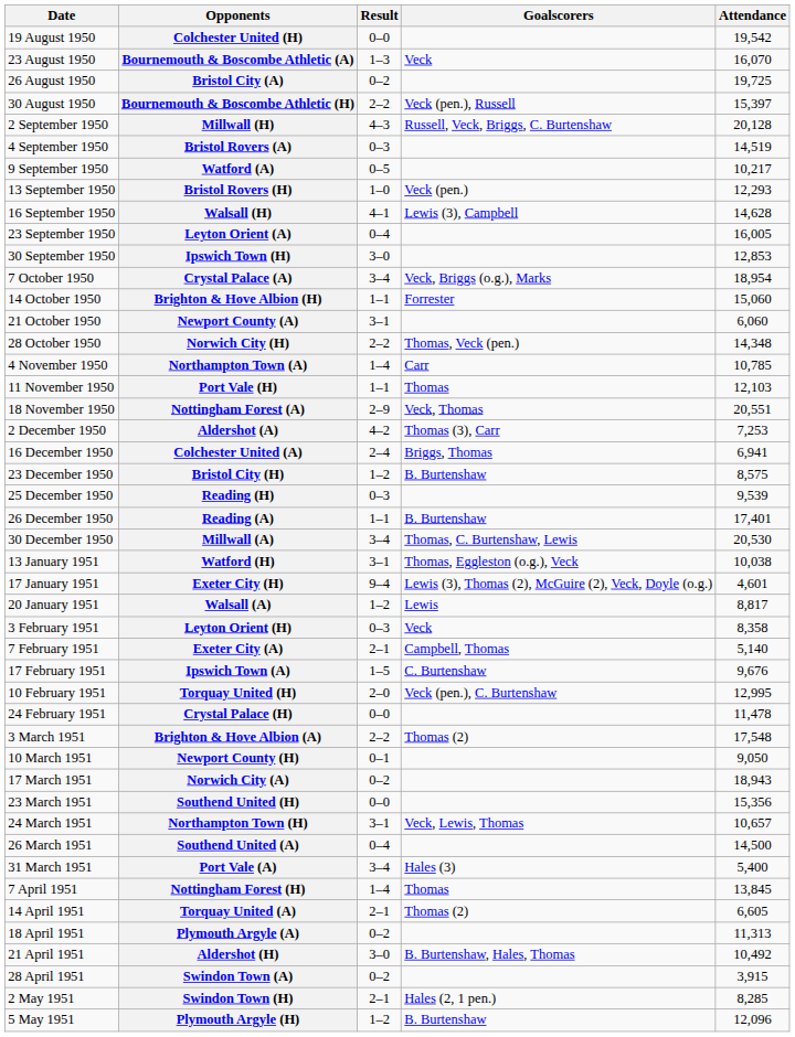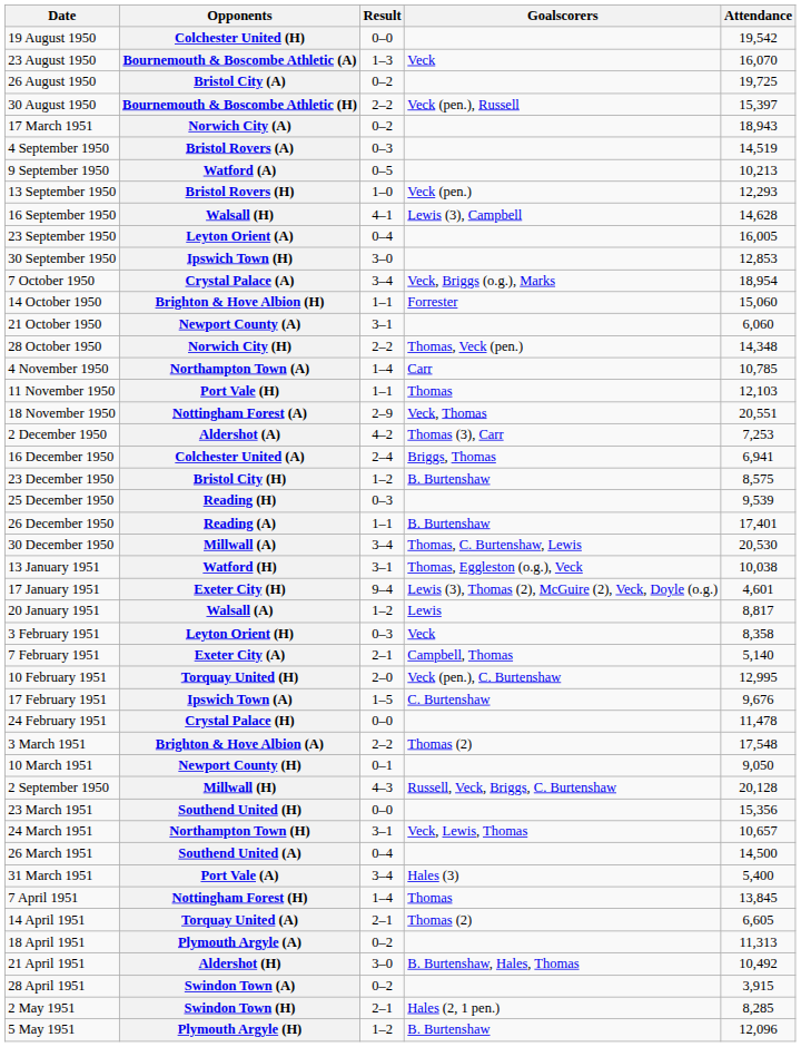rows swapped: Millwall (H) <-> Norwich City (A)
Watford (A) | Attendance: 10,217 -> 10,213
rows swapped: Torquay United (H) <-> Ipswich Town (A)
